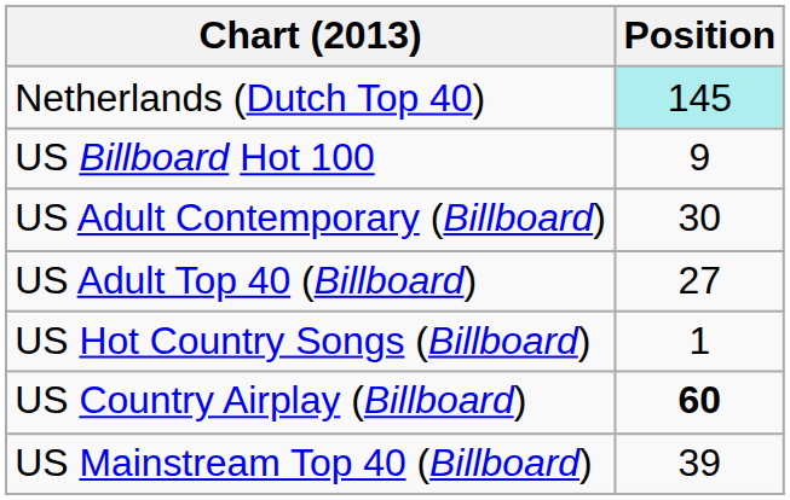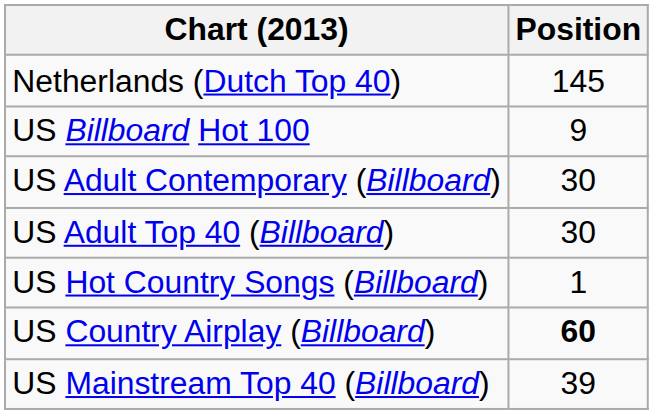Netherlands (Dutch Top 40) | Position: paleturquoise background -> no background
US Adult Top 40 (Billboard) | Position: 27 -> 30
